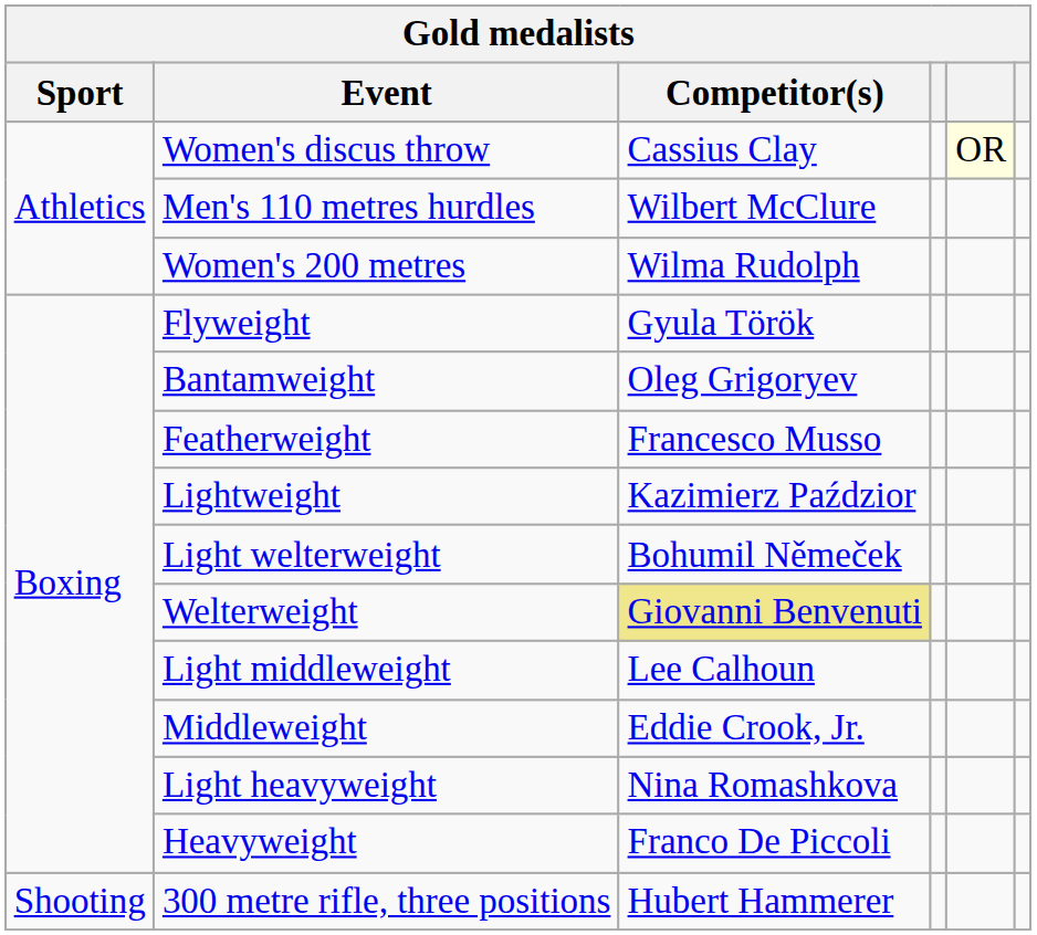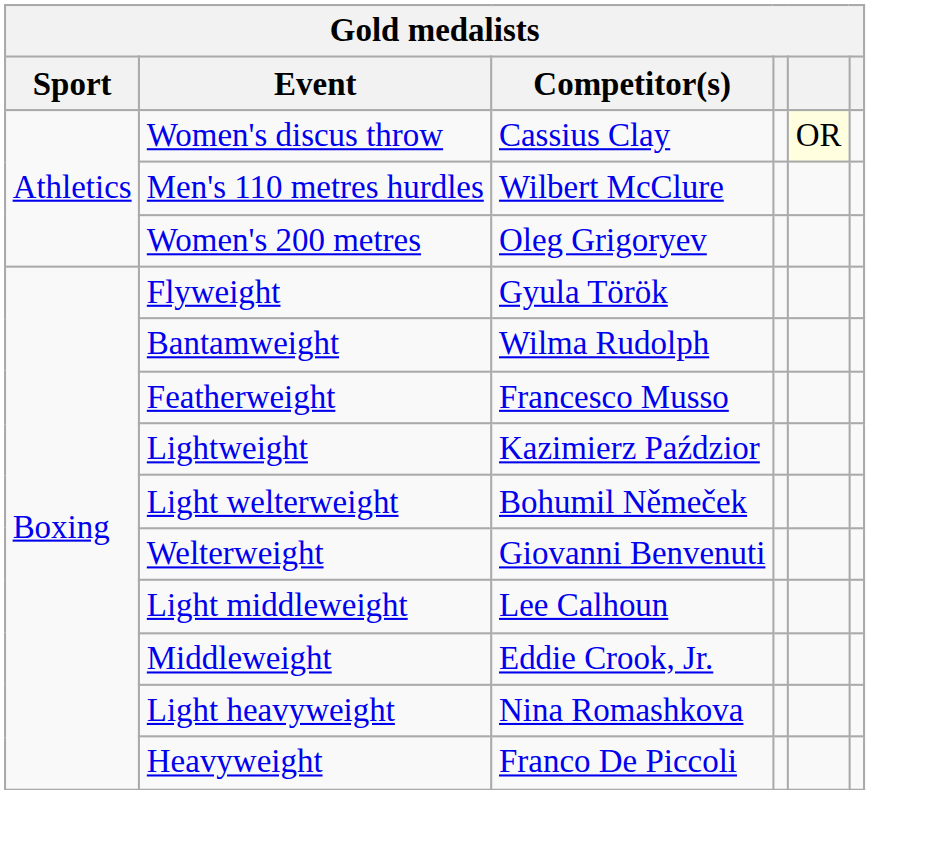Women's 200 metres | Competitor(s): Wilma Rudolph -> Oleg Grigoryev
Bantamweight | Competitor(s): Oleg Grigoryev -> Wilma Rudolph
Welterweight | Competitor(s): khaki background -> no background
- row: Shooting | 300 metre rifle, three positions | Hubert Hammerer
